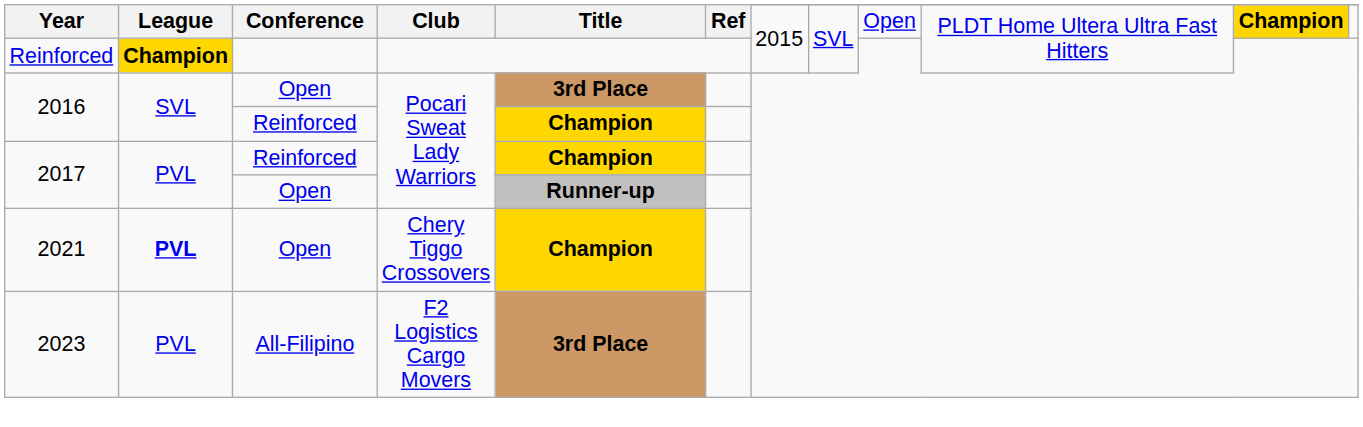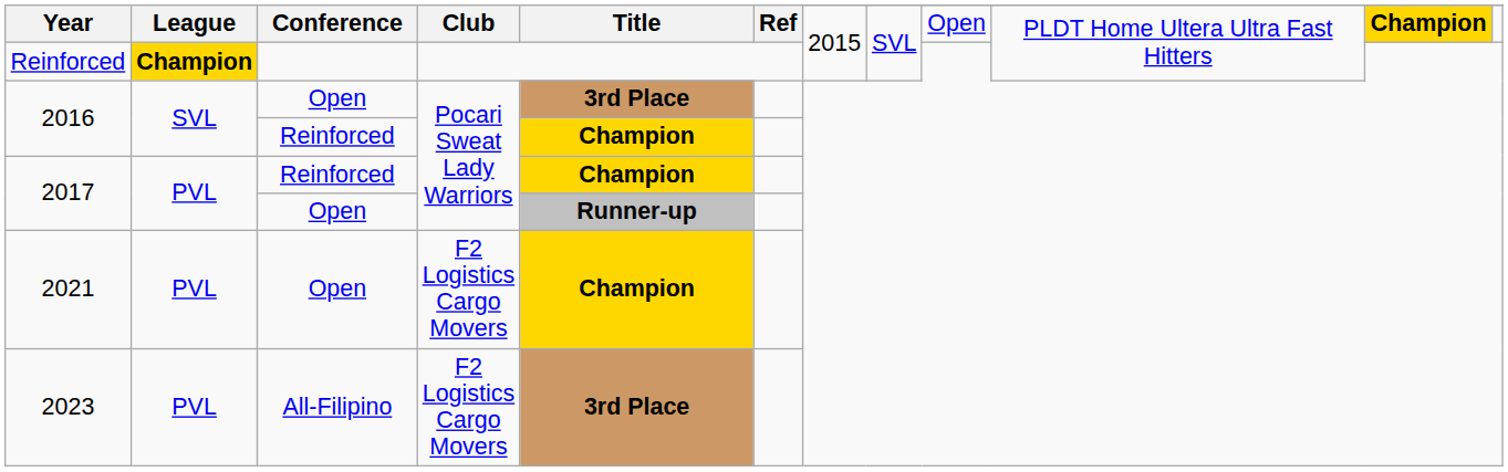2021 | League: bold -> normal
2021 | Club: Chery Tiggo Crossovers -> F2 Logistics Cargo Movers
